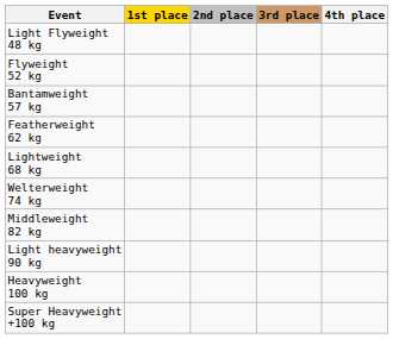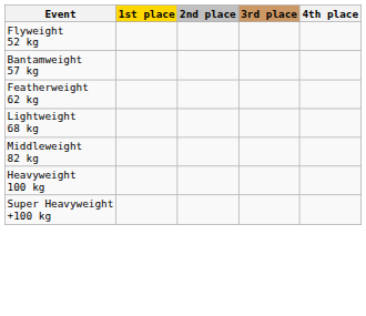- row: Light Flyweight 48 kg
- row: Welterweight 74 kg
- row: Light heavyweight 90 kg
